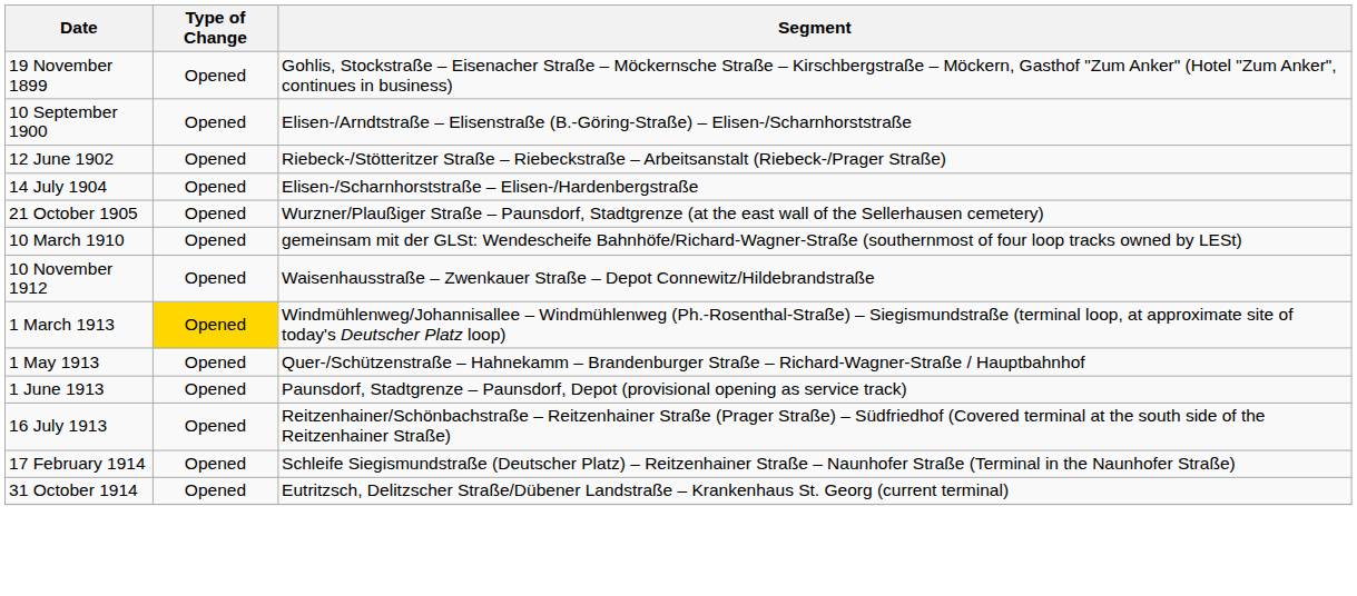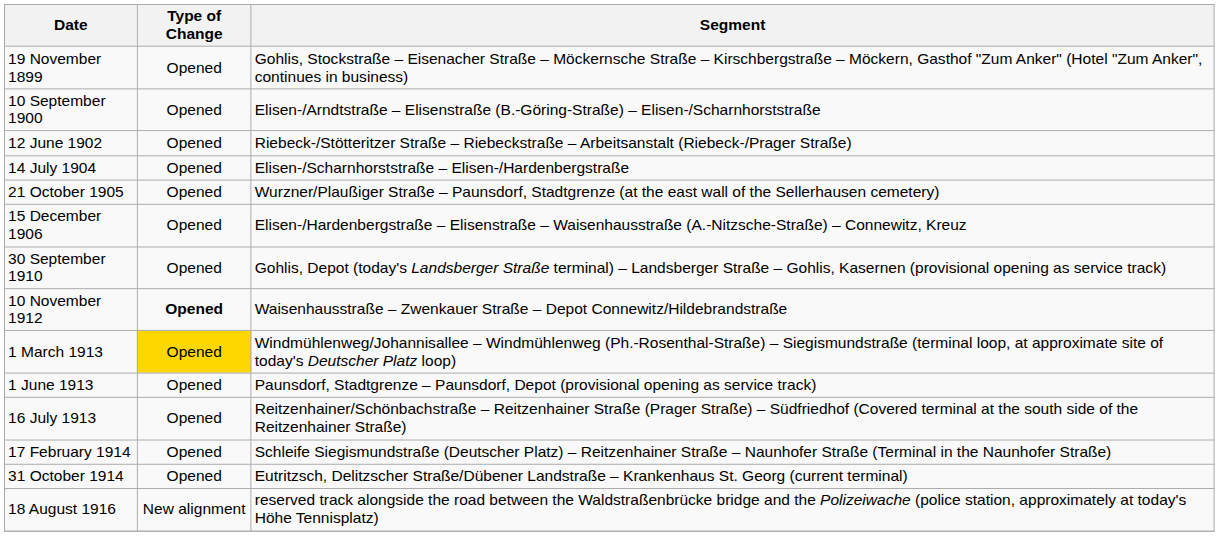+ row: 15 December 1906 | Opened | Elisen-/Hardenbergstraße – Elisenstraße – Waisenhausstraße (A.-Nitzsche-Straße) – Connewitz, Kreuz
- row: 10 March 1910 | Opened | gemeinsam mit der GLSt: Wendescheife Bahnhöfe/Richard-Wagner-Straße (southernmost of four loop tracks owned by LESt)
+ row: 30 September 1910 | Opened | Gohlis, Depot (today's Landsberger Straße terminal) – Landsberger Straße – Gohlis, Kasernen (provisional opening as service track)
10 November 1912 | Type of Change: normal -> bold
- row: 1 May 1913 | Opened | Quer-/Schützenstraße – Hahnekamm – Brandenburger Straße – Richard-Wagner-Straße / Hauptbahnhof
+ row: 18 August 1916 | New alignment | reserved track alongside the road between the Waldstraßenbrücke bridge and the Polizeiwache (police station, approximately at today's Höhe Tennisplatz)
